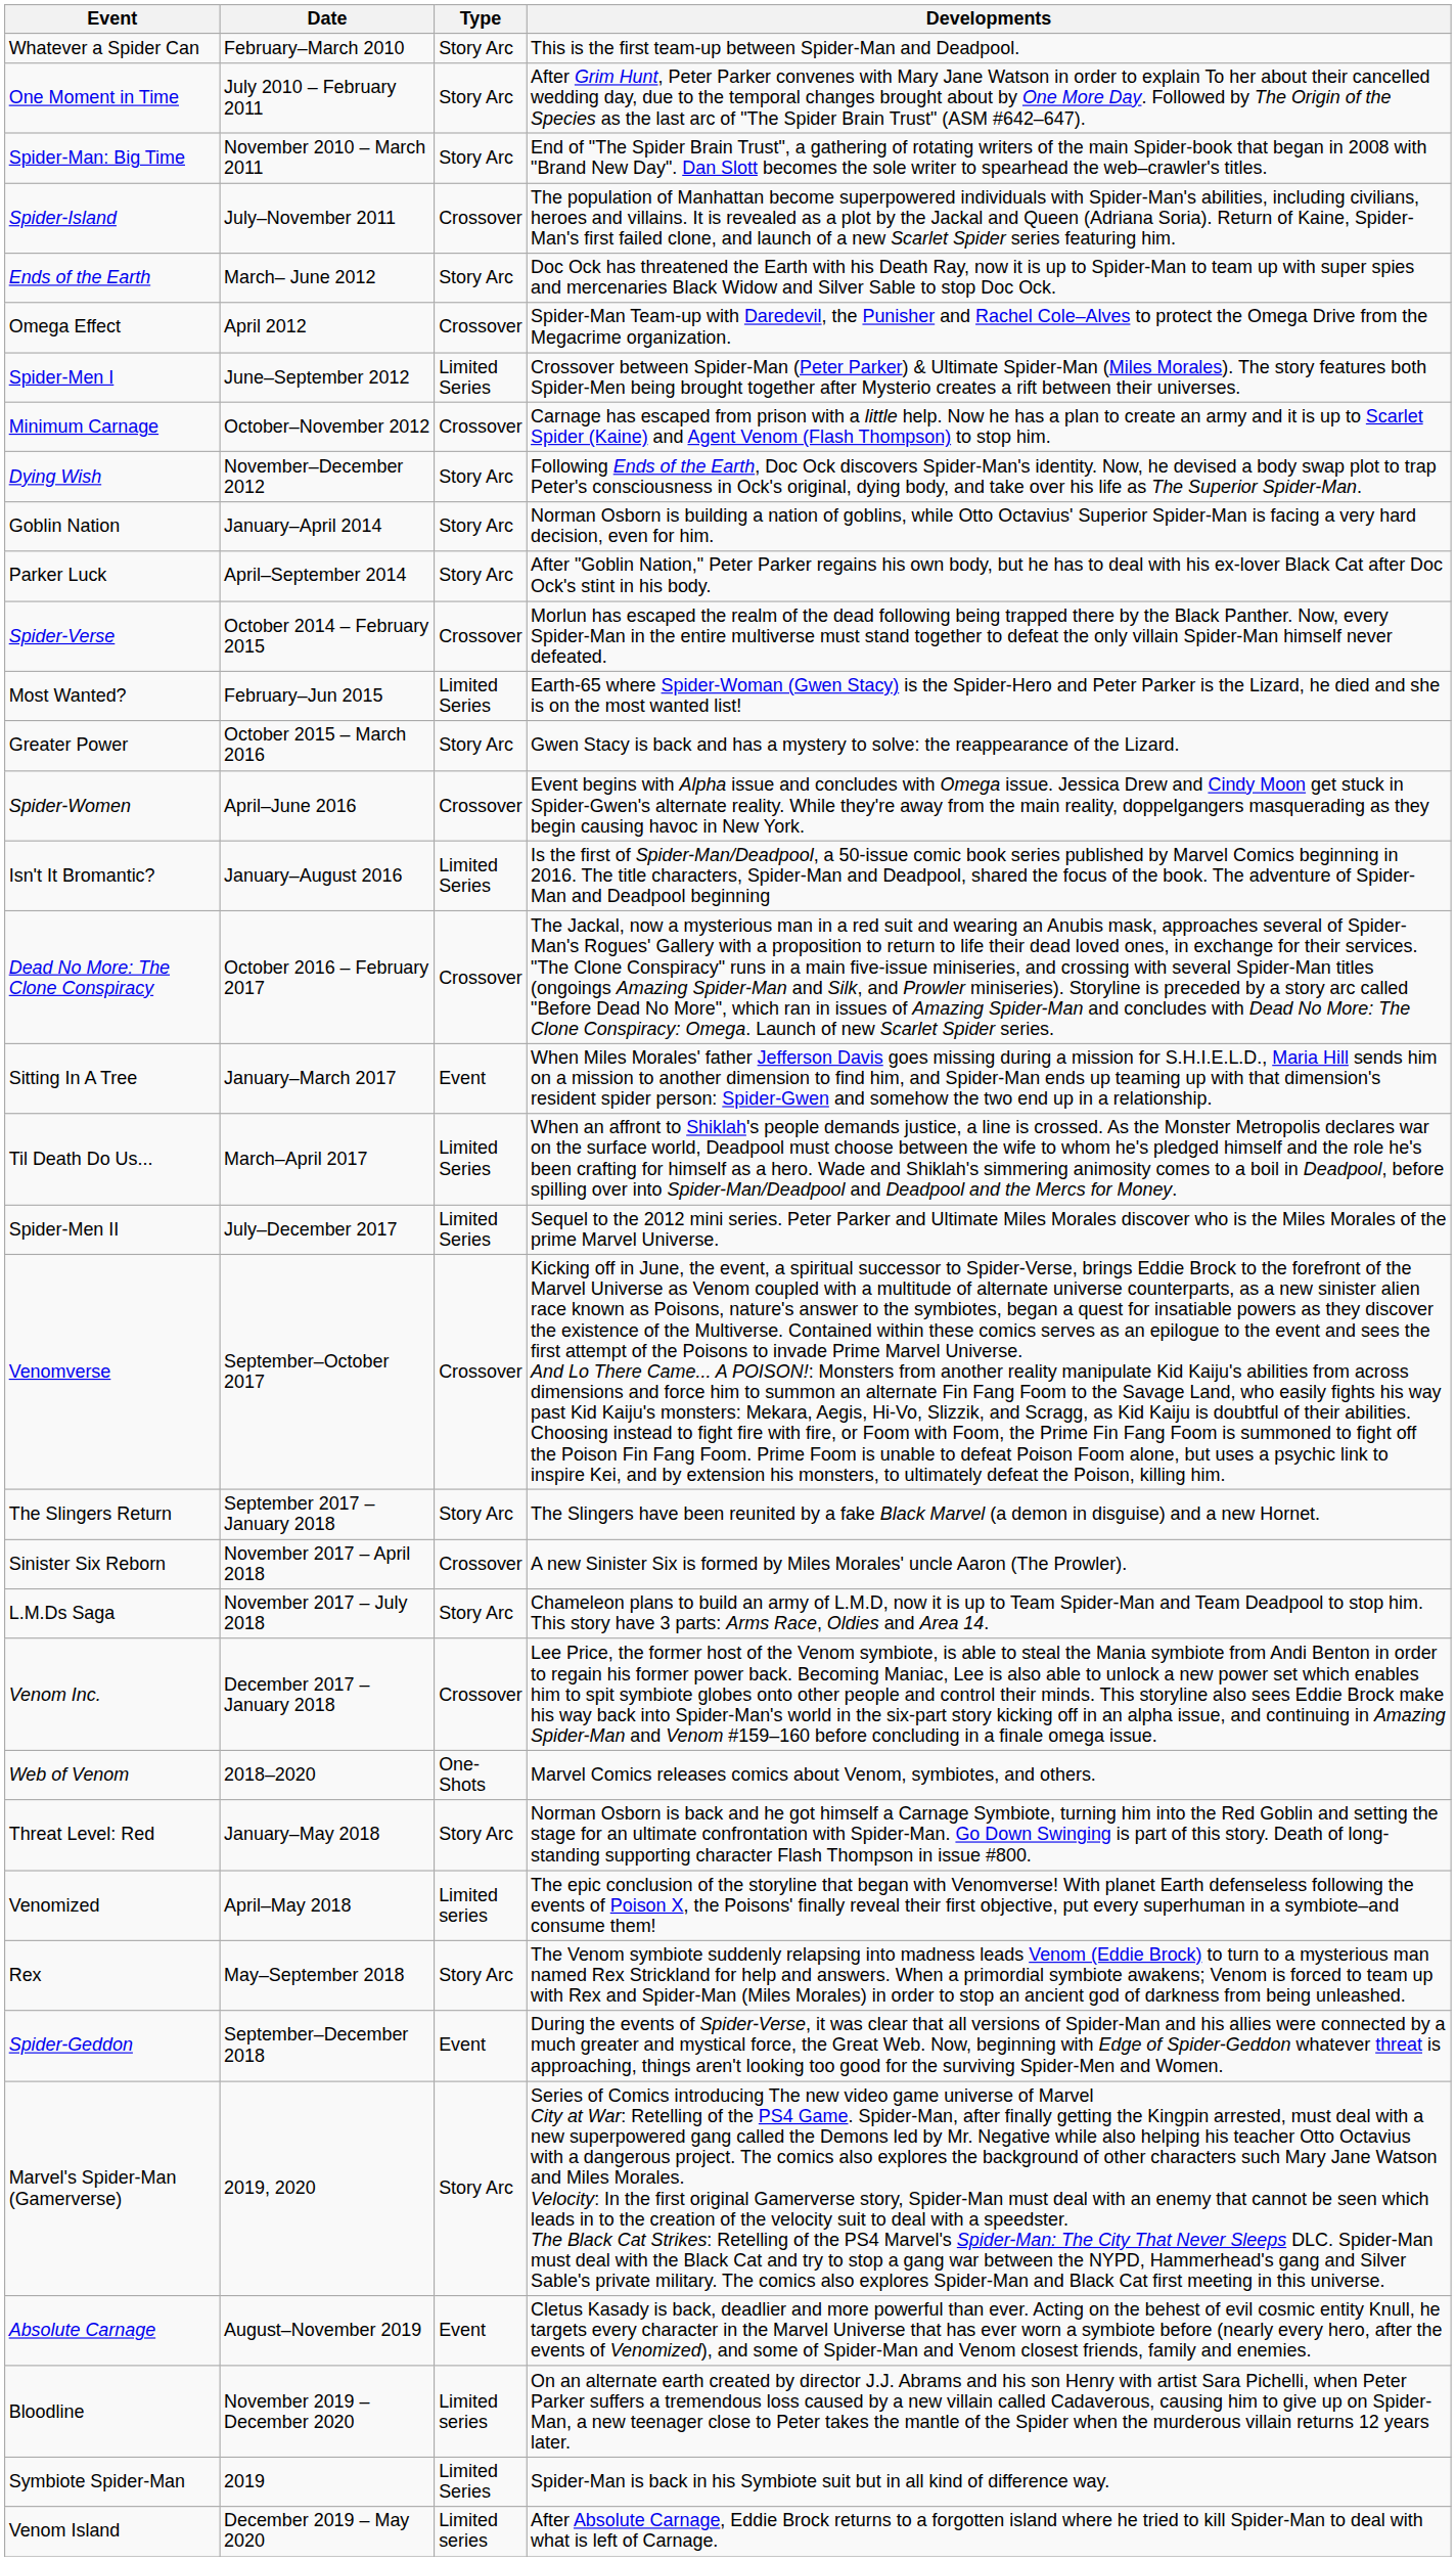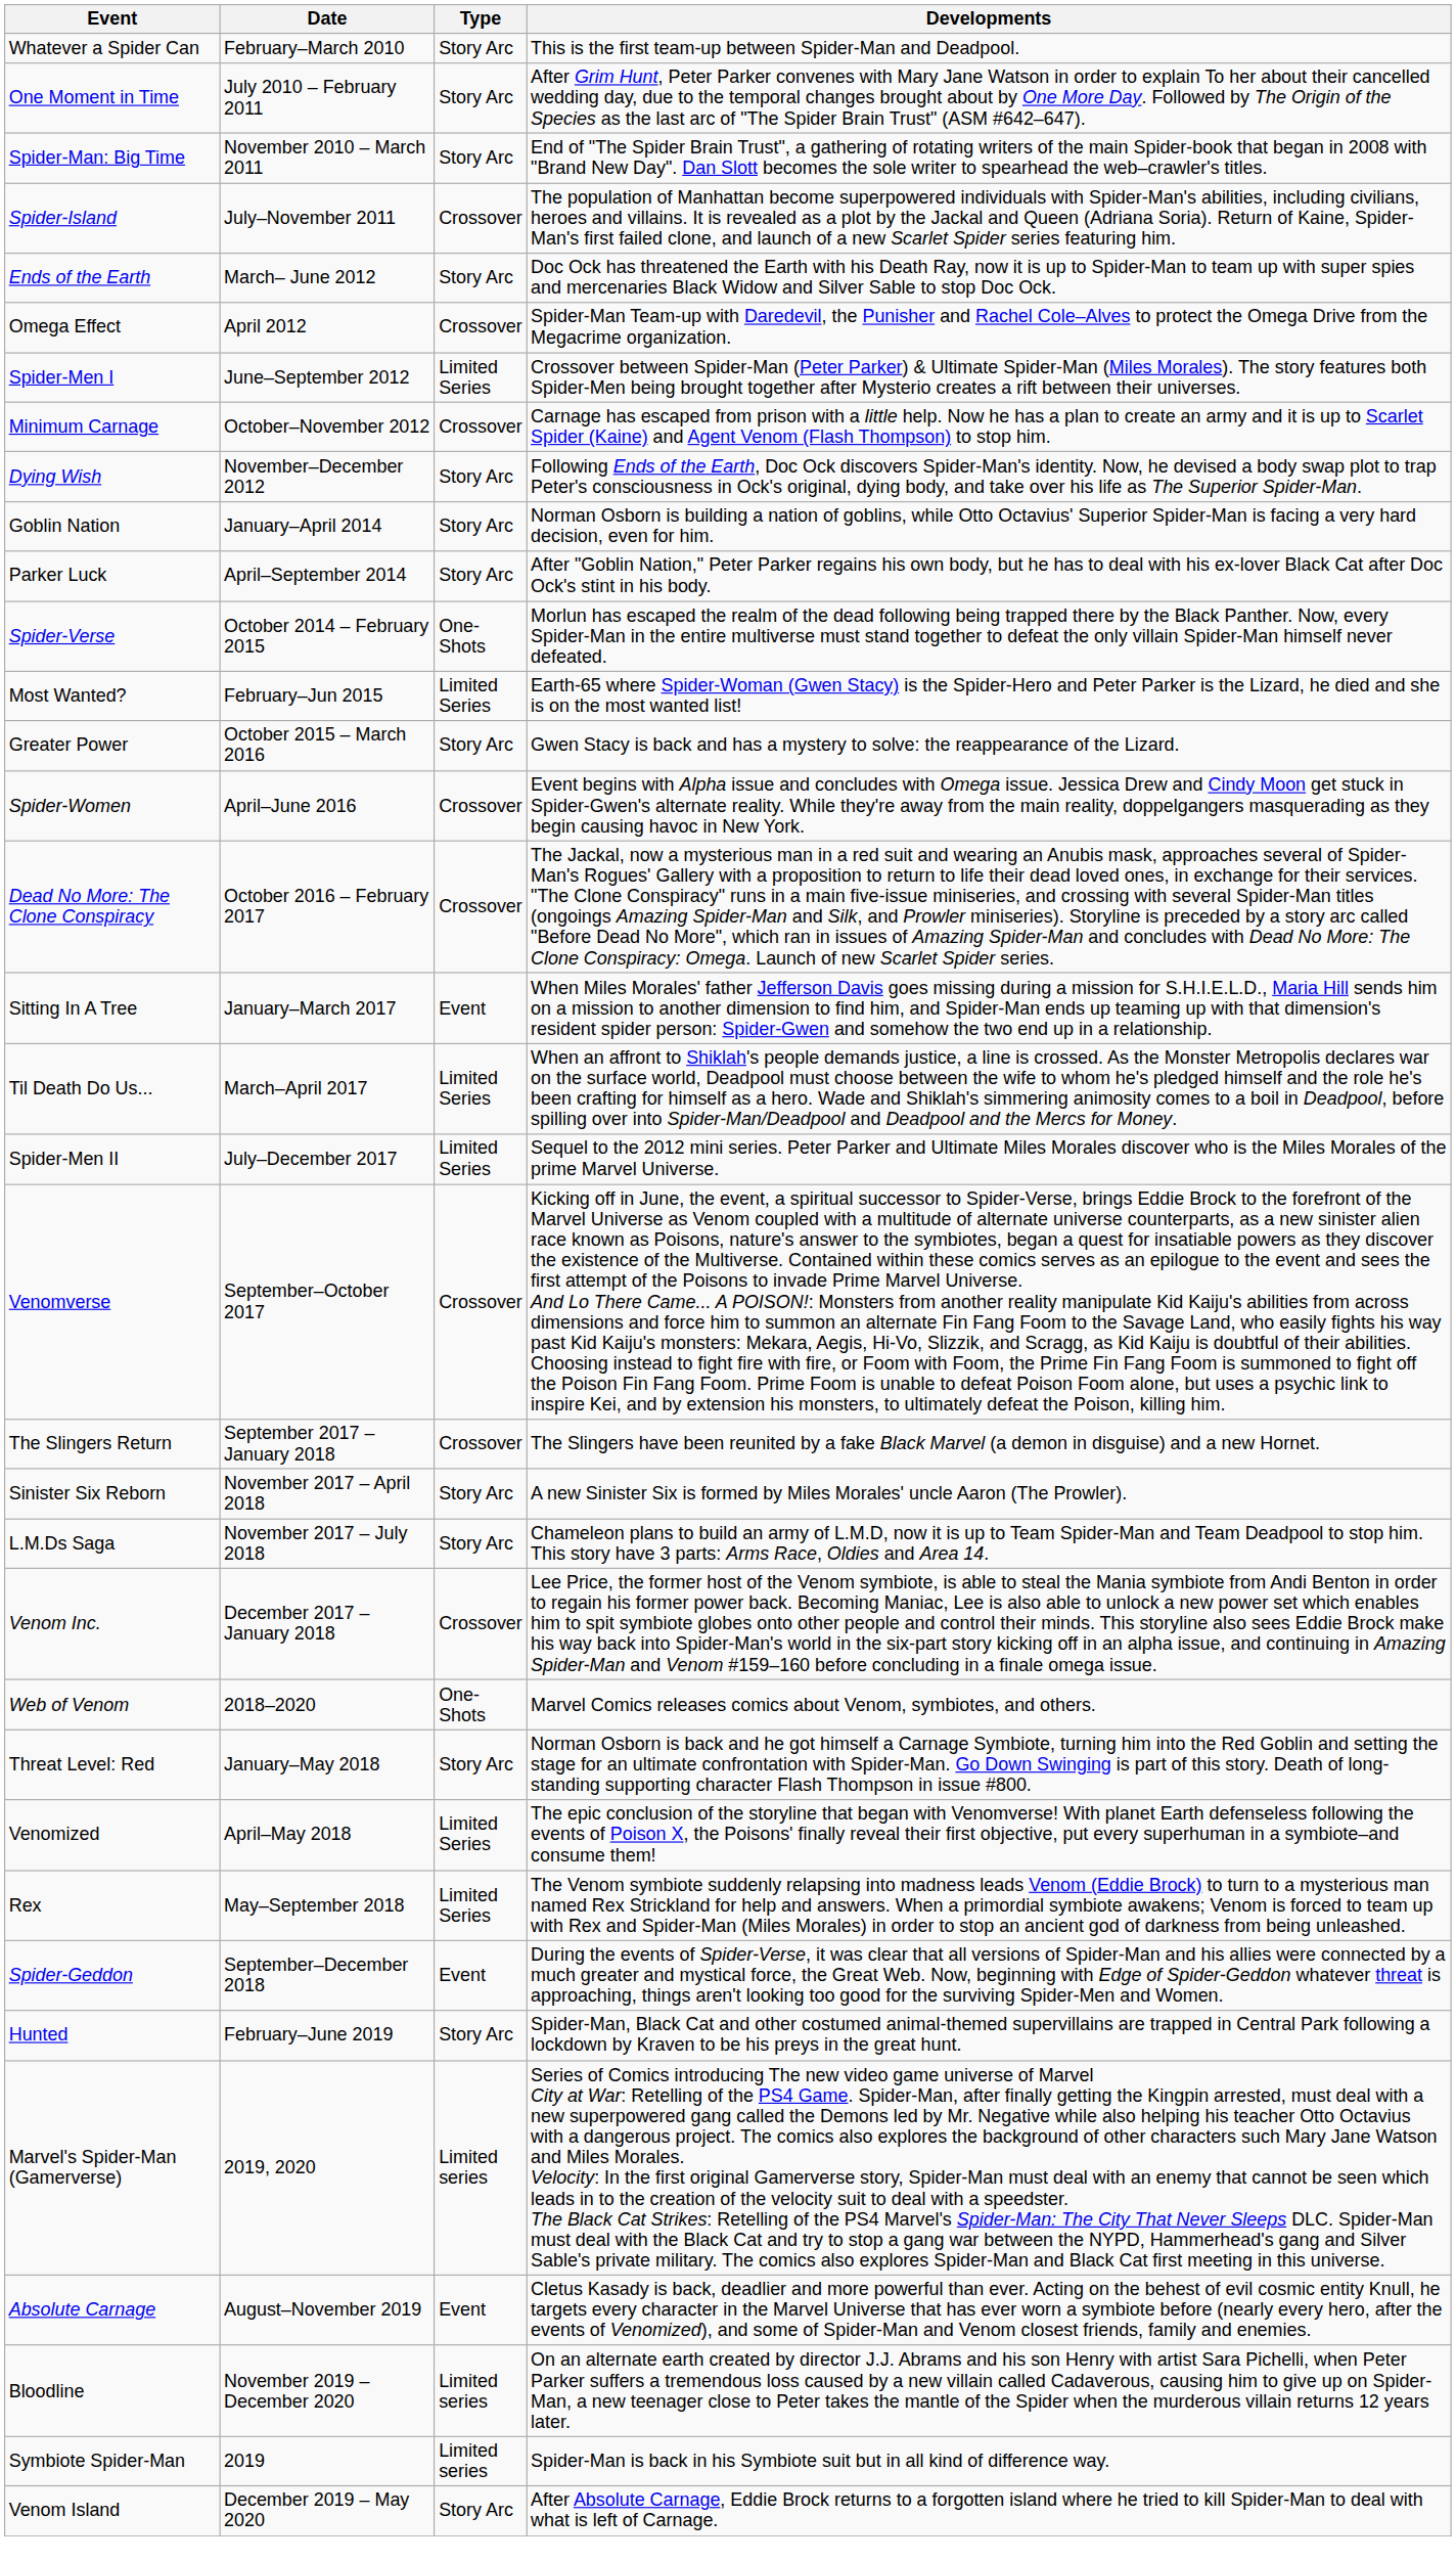Spider-Verse | Type: Crossover -> One-Shots
- row: Isn't It Bromantic? | January–August 2016 | Limited Series | Is the first of Spider-Man/Deadpool, a 50-issue comic book series published by Marvel Comics beginning in 2016. The title characters, Spider-Man and Deadpool, shared the focus of the book. The adventure of Spider-Man and Deadpool beginning
The Slingers Return | Type: Story Arc -> Crossover
Sinister Six Reborn | Type: Crossover -> Story Arc
Venomized | Type: Limited series -> Limited Series
Rex | Type: Story Arc -> Limited Series
+ row: Hunted | February–June 2019 | Story Arc | Spider-Man, Black Cat and other costumed animal-themed supervillains are trapped in Central Park following a lockdown by Kraven to be his preys in the great hunt.
Marvel's Spider-Man (Gamerverse) | Type: Story Arc -> Limited series
Symbiote Spider-Man | Type: Limited Series -> Limited series
Venom Island | Type: Limited series -> Story Arc
